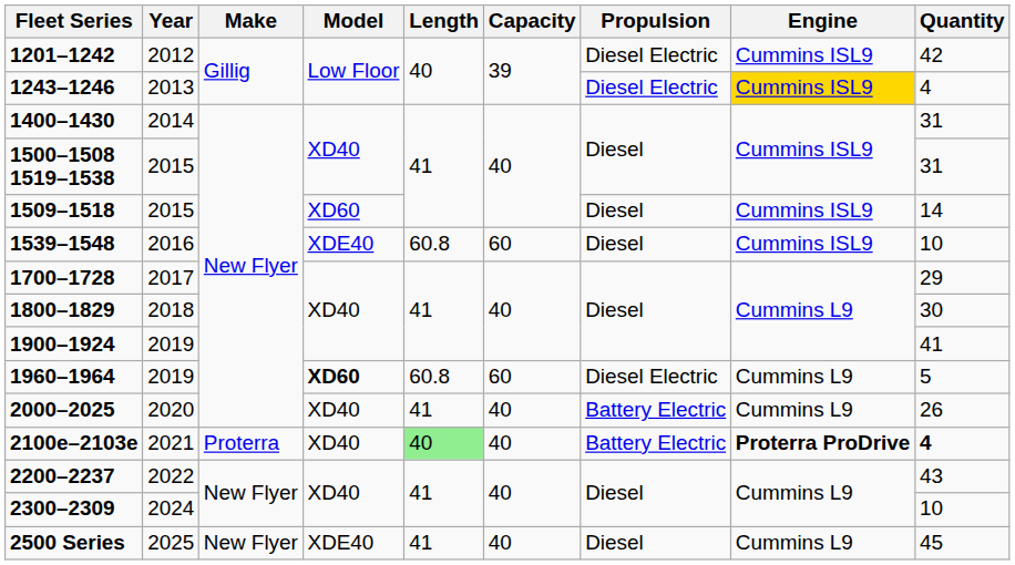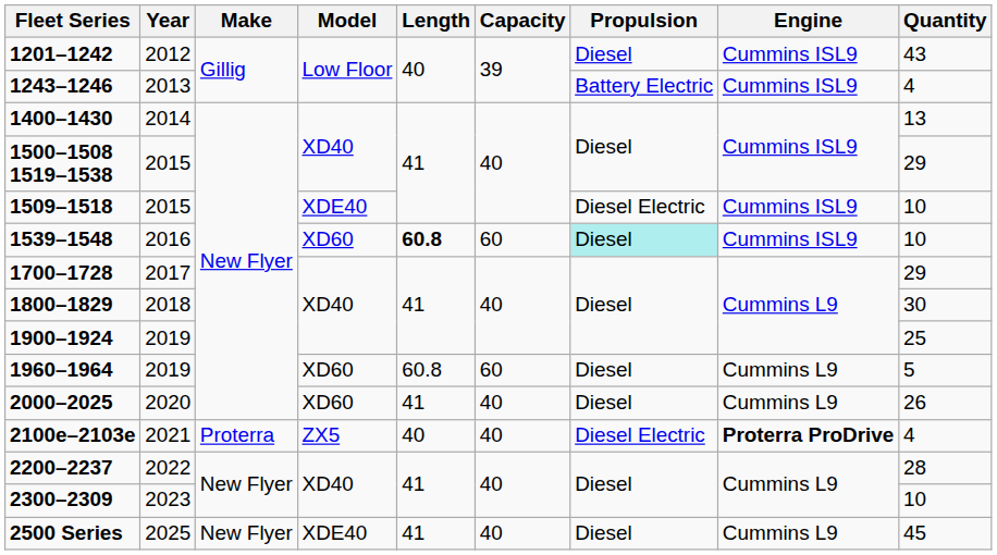1201–1242 | Propulsion: Diesel Electric -> Diesel
1201–1242 | Quantity: 42 -> 43
1243–1246 | Propulsion: Diesel Electric -> Battery Electric
1243–1246 | Engine: gold background -> no background
1400–1430 | Quantity: 31 -> 13
1500–1508 1519–1538 | Quantity: 31 -> 29
1509–1518 | Model: XD60 -> XDE40
1509–1518 | Propulsion: Diesel -> Diesel Electric
1509–1518 | Quantity: 14 -> 10
1539–1548 | Model: XDE40 -> XD60
1539–1548 | Length: normal -> bold
1539–1548 | Propulsion: no background -> paleturquoise background
1900–1924 | Quantity: 41 -> 25
1960–1964 | Model: bold -> normal
1960–1964 | Propulsion: Diesel Electric -> Diesel
2000–2025 | Model: XD40 -> XD60
2000–2025 | Propulsion: Battery Electric -> Diesel
2100e–2103e | Model: XD40 -> ZX5
2100e–2103e | Length: lightgreen background -> no background
2100e–2103e | Propulsion: Battery Electric -> Diesel Electric
2100e–2103e | Quantity: bold -> normal
2200–2237 | Quantity: 43 -> 28
2300–2309 | Year: 2024 -> 2023
